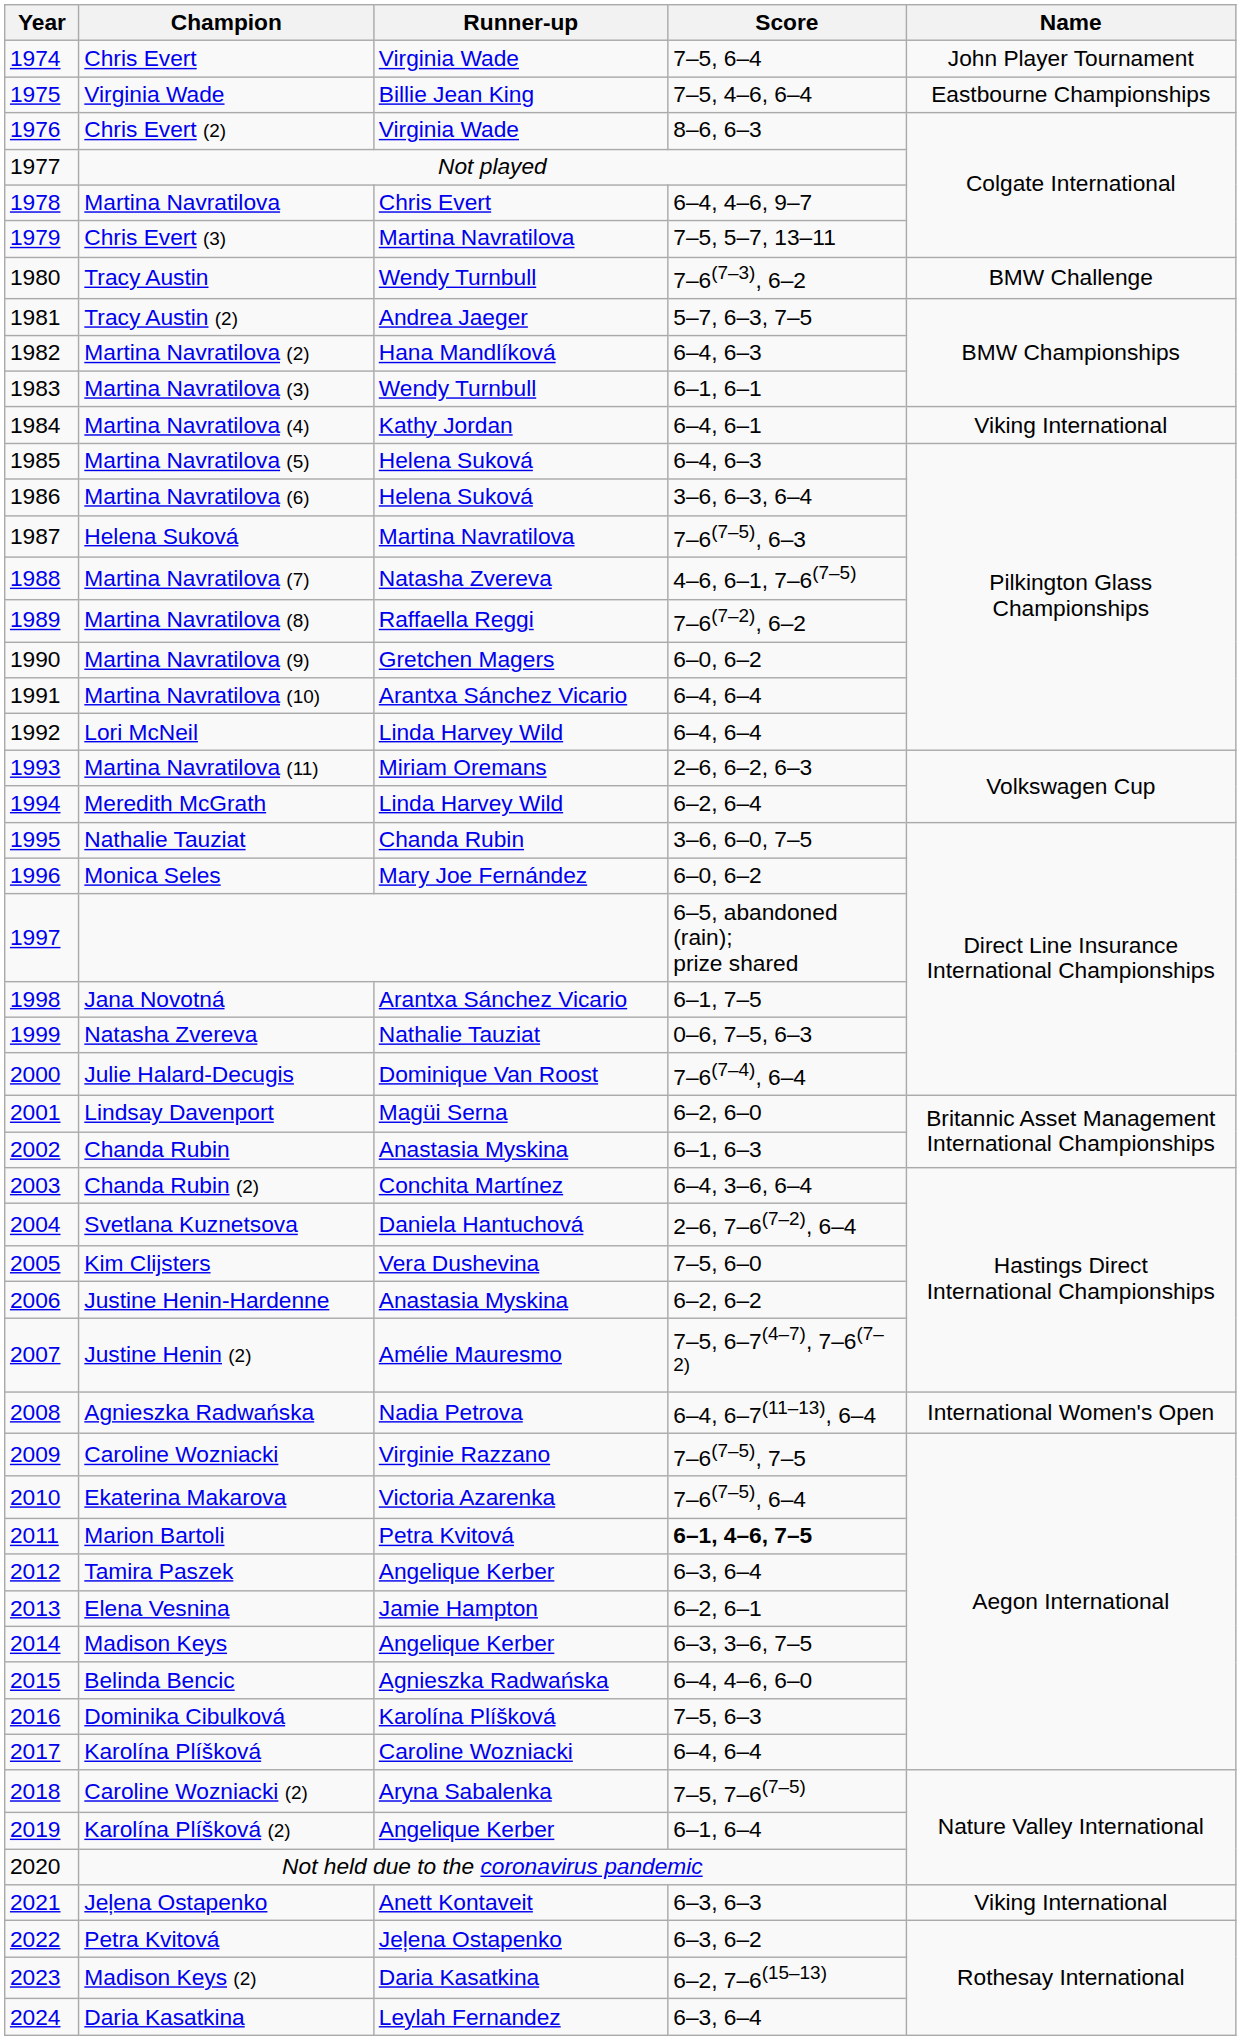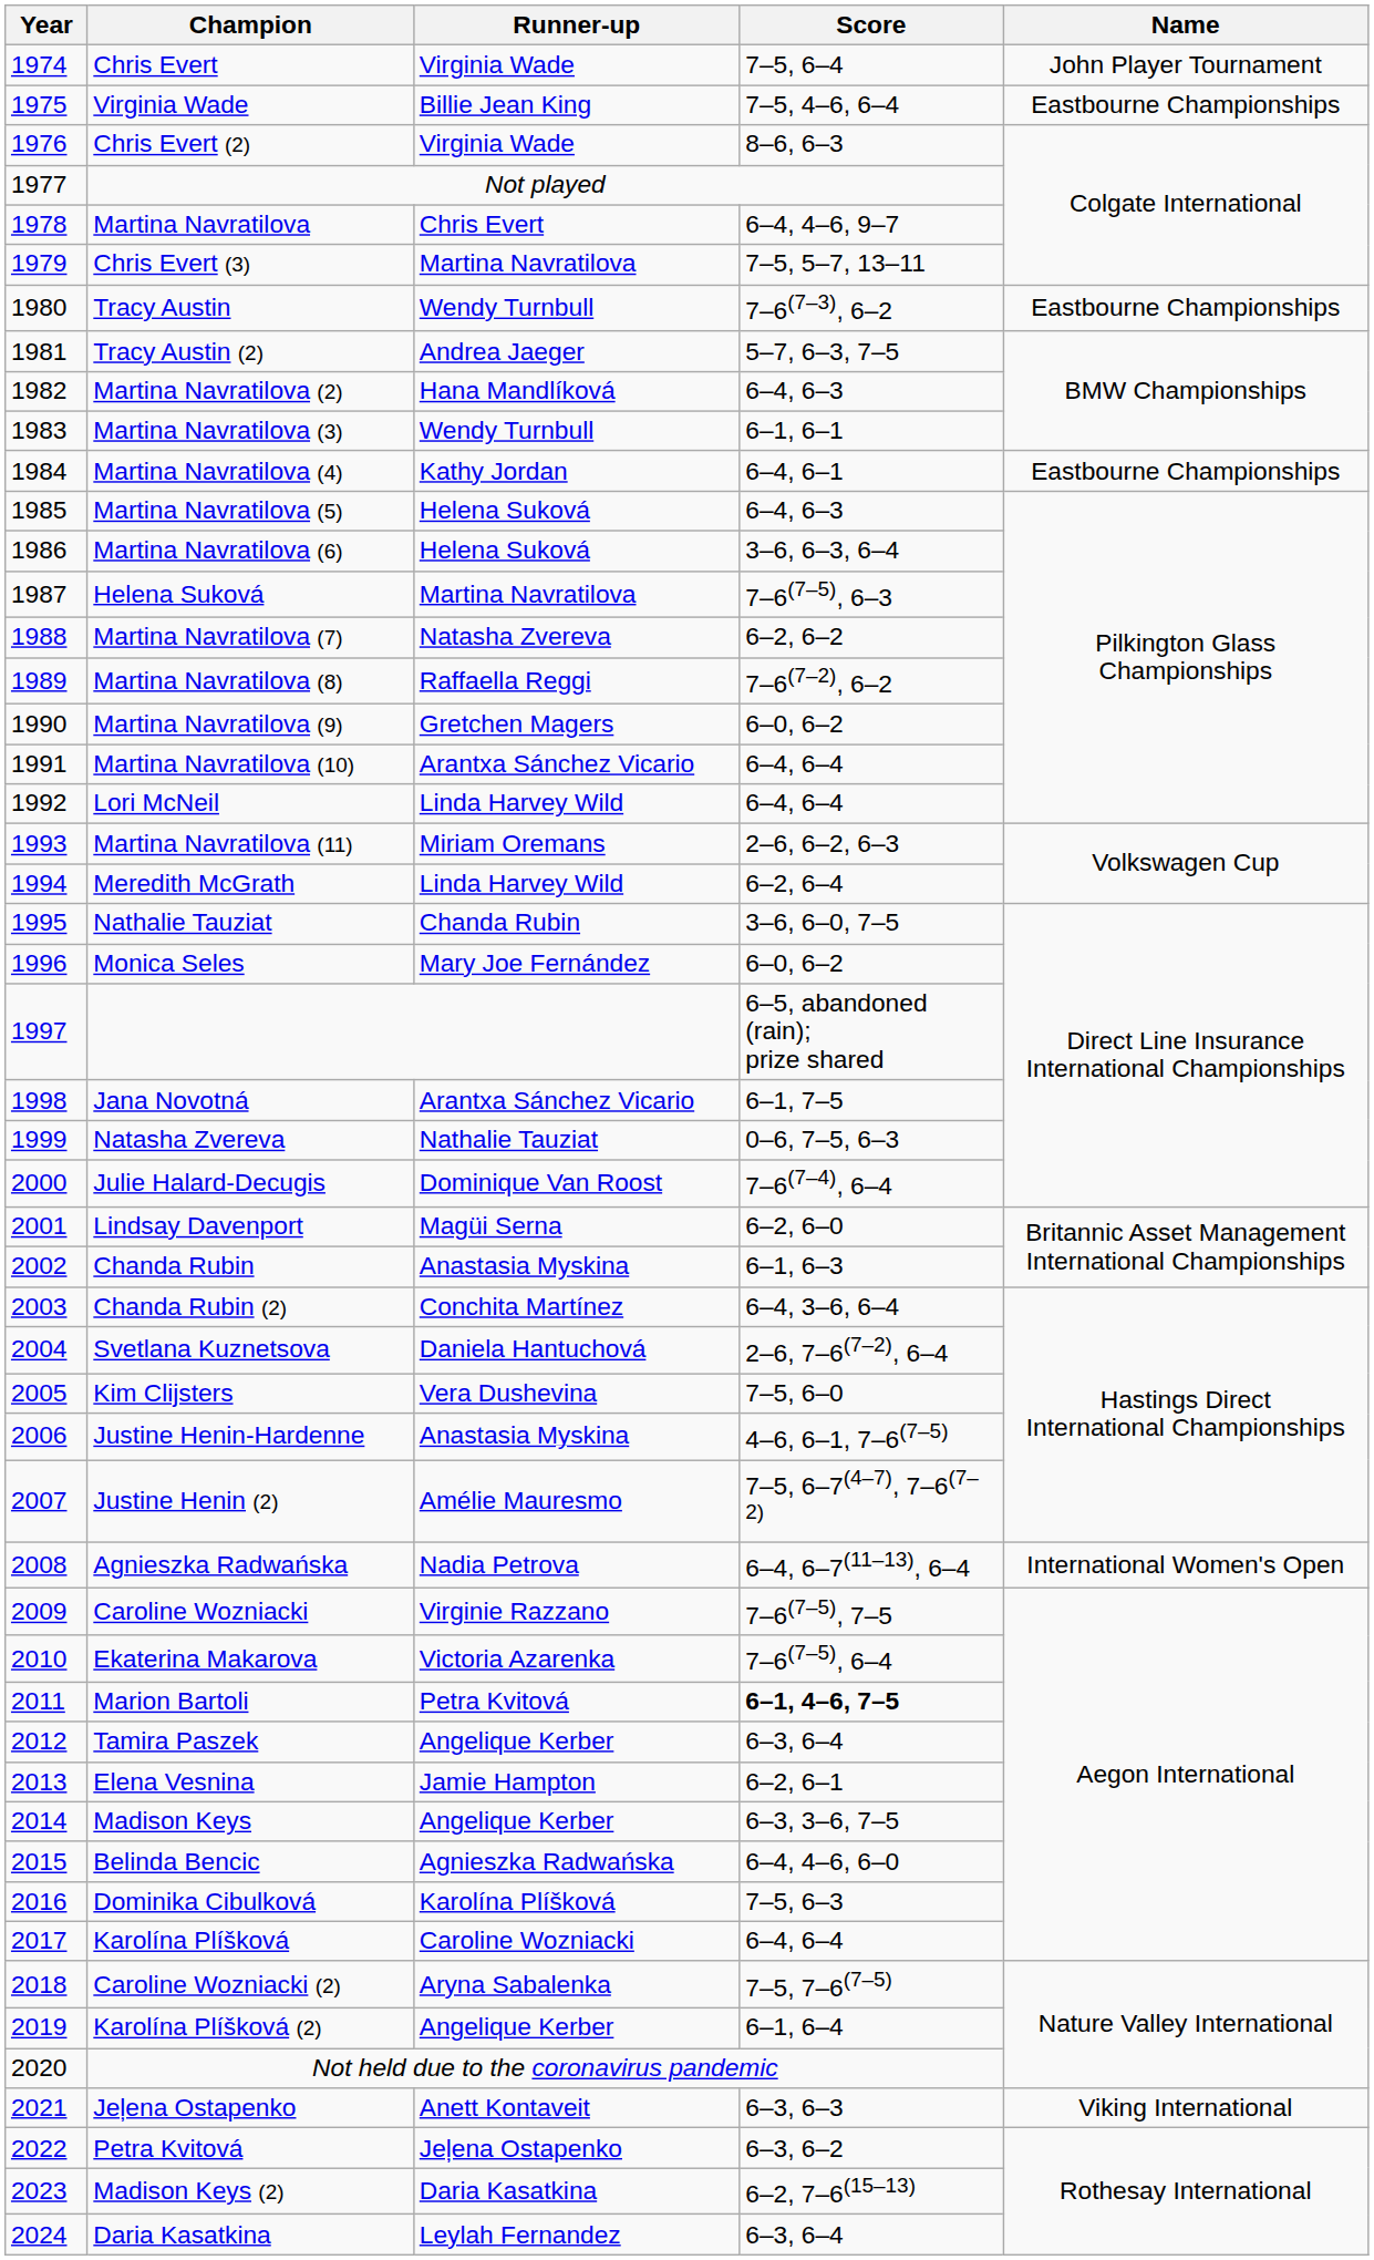Tracy Austin | Name: BMW Challenge -> Eastbourne Championships
Martina Navratilova (4) | Name: Viking International -> Eastbourne Championships
Martina Navratilova (7) | Score: 4–6, 6–1, 7–6(7–5) -> 6–2, 6–2
Justine Henin-Hardenne | Score: 6–2, 6–2 -> 4–6, 6–1, 7–6(7–5)
